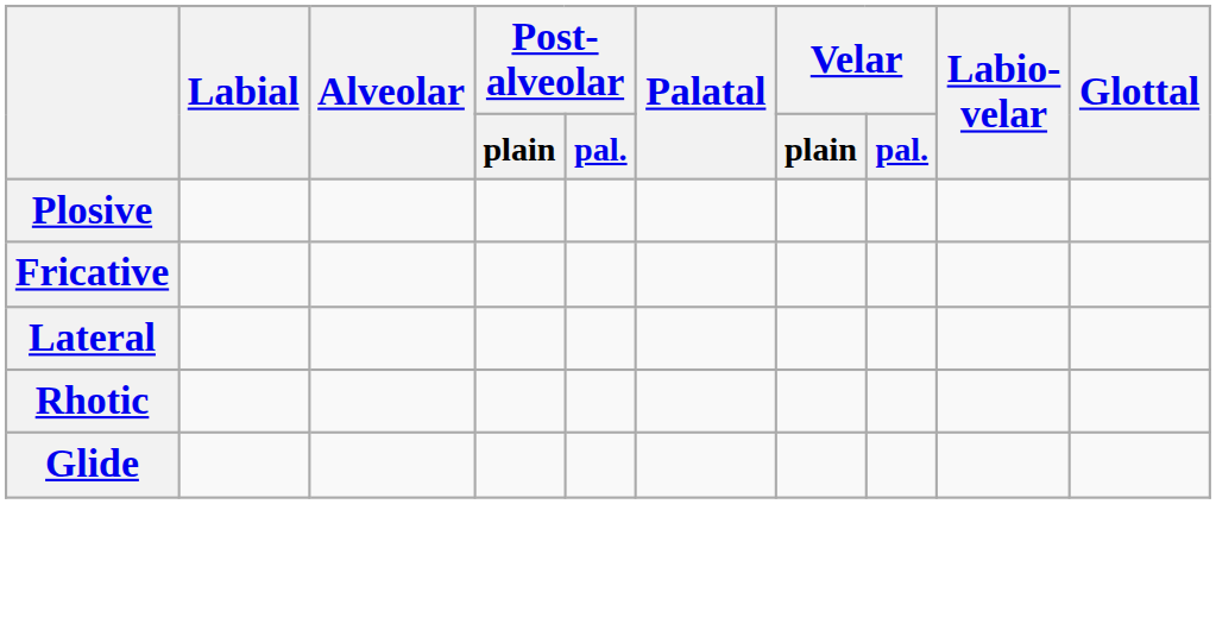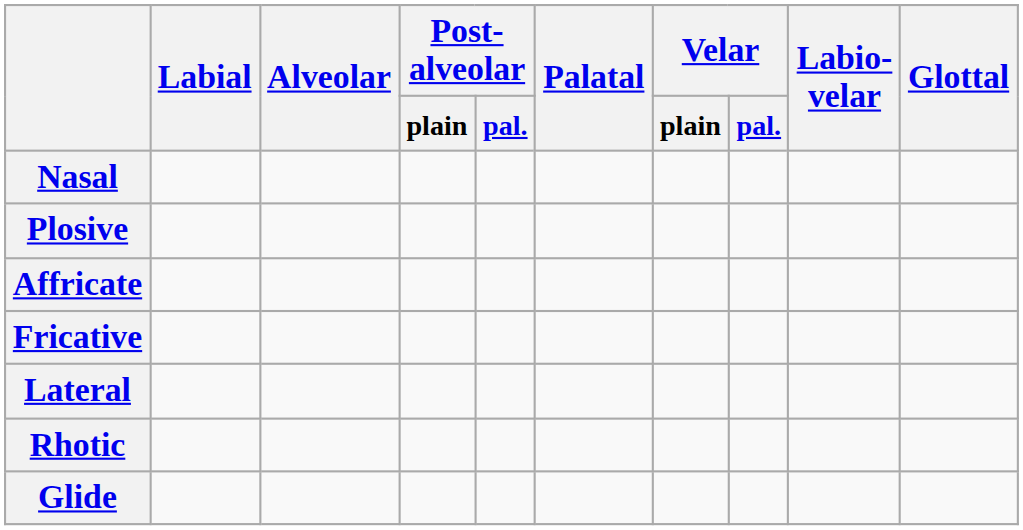+ row: Nasal
+ row: Affricate
